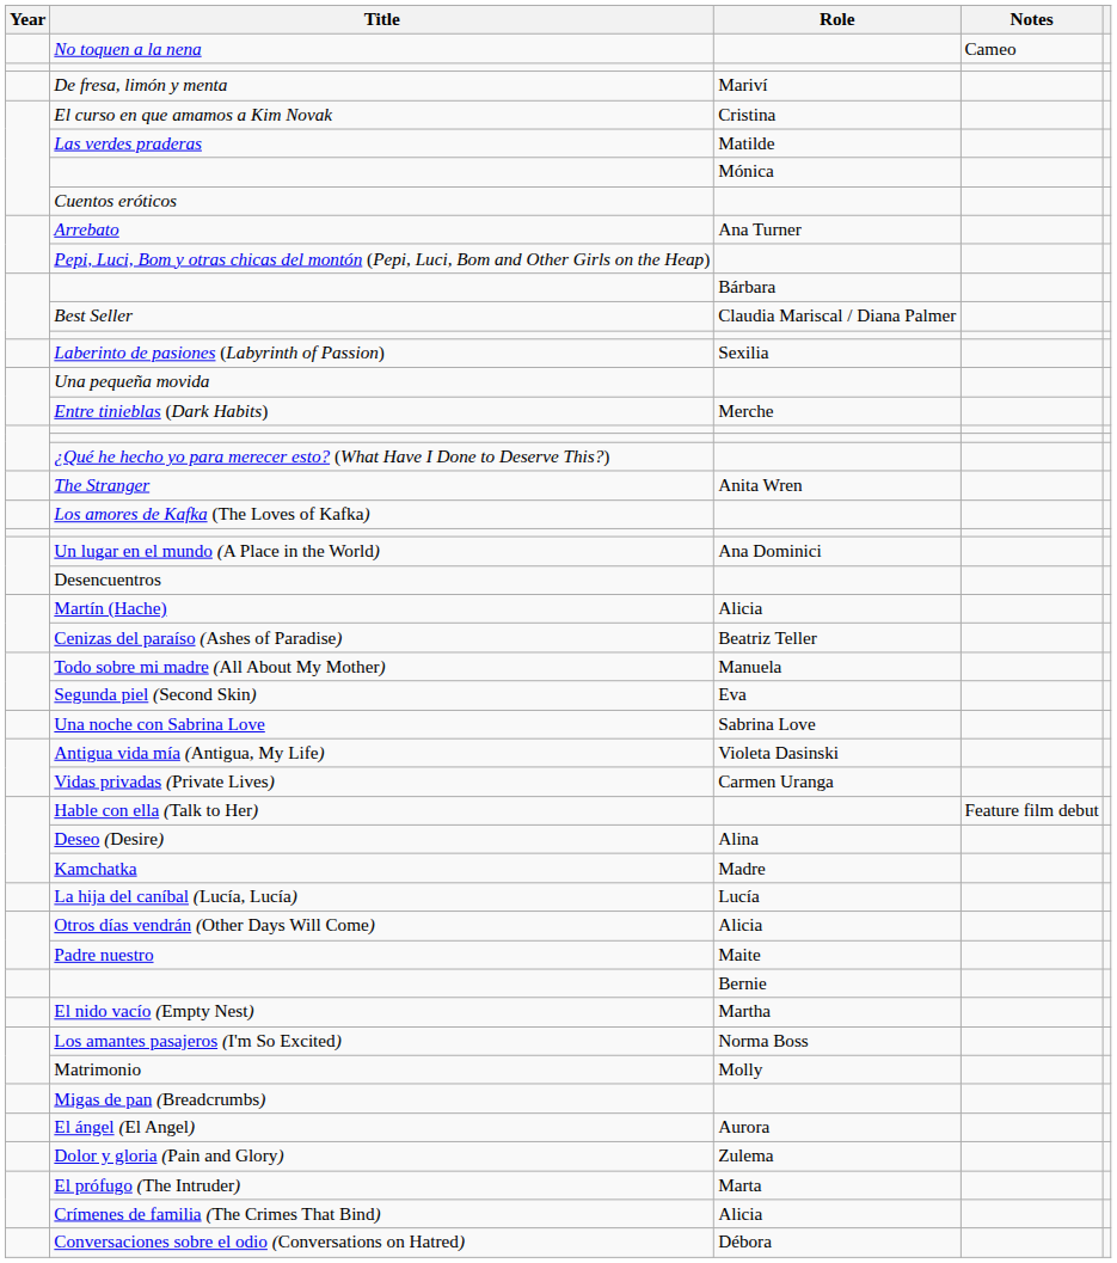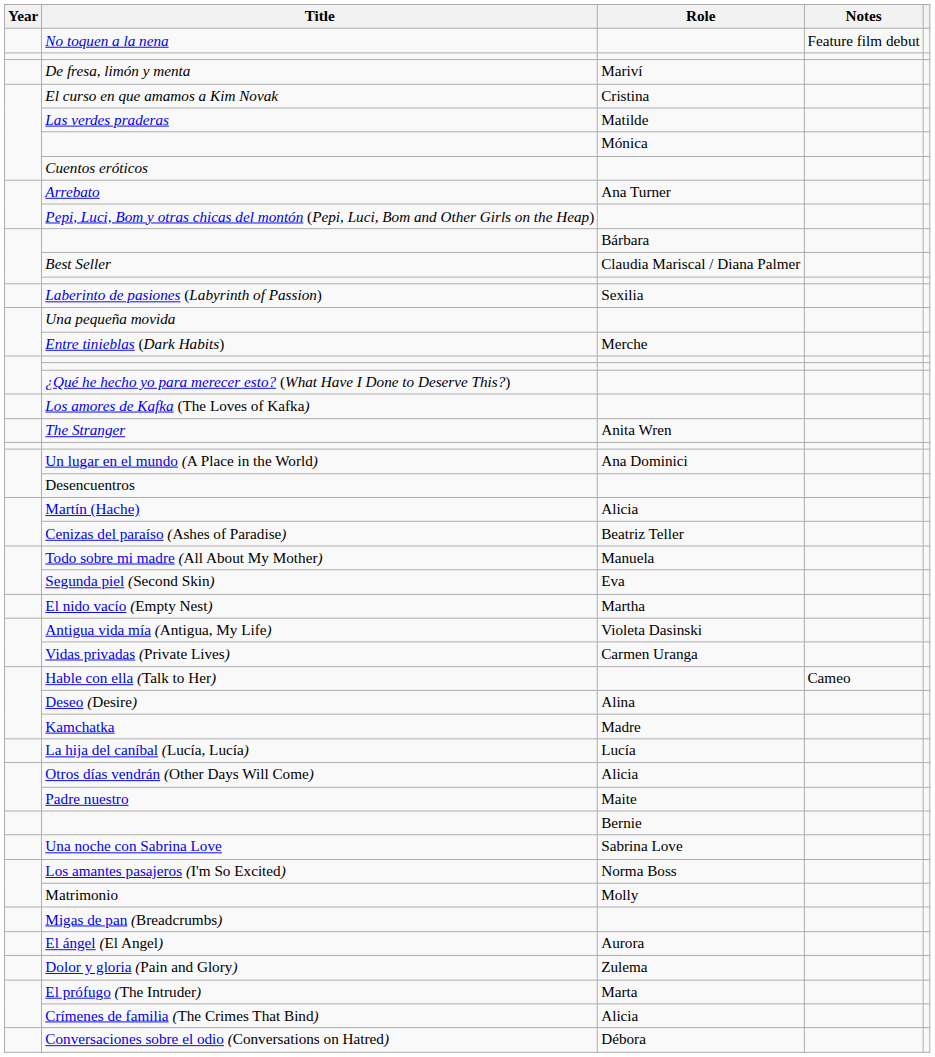No toquen a la nena | Notes: Cameo -> Feature film debut
rows swapped: The Stranger <-> Los amores de Kafka (The Loves of Kafka)
rows swapped: Una noche con Sabrina Love <-> El nido vacío (Empty Nest)
Hable con ella (Talk to Her) | Notes: Feature film debut -> Cameo
